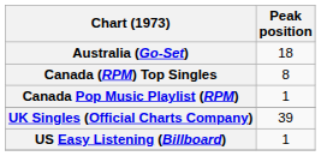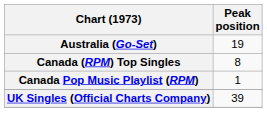Australia (Go-Set) | Peak position: 18 -> 19
- row: US Easy Listening (Billboard) | 1
